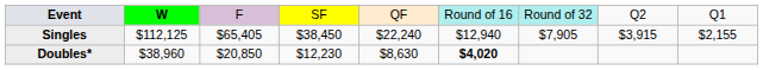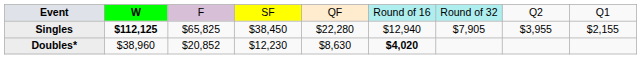Singles | column 2: normal -> bold
Singles | column 3: $65,405 -> $65,825
Singles | column 5: $22,240 -> $22,280
Singles | column 8: $3,915 -> $3,955
Doubles* | column 3: $20,850 -> $20,852
